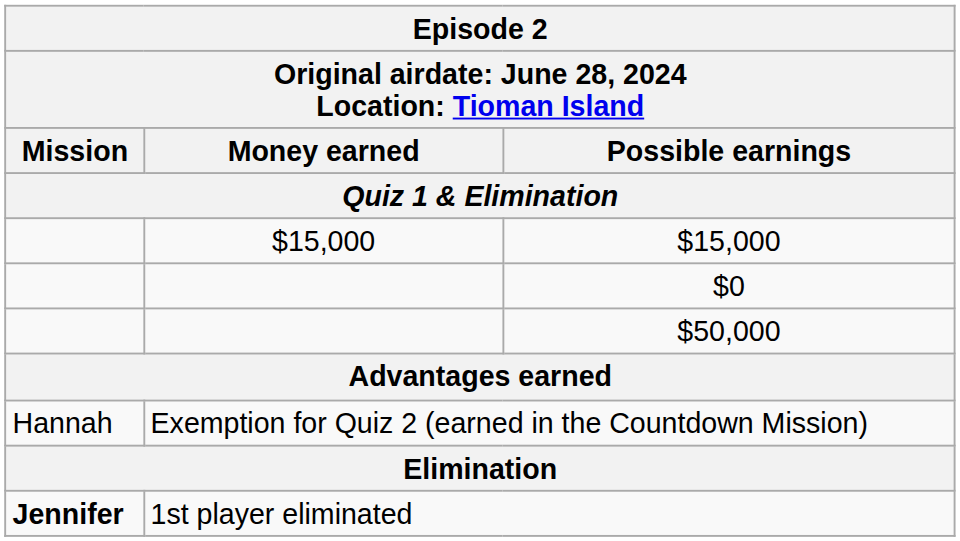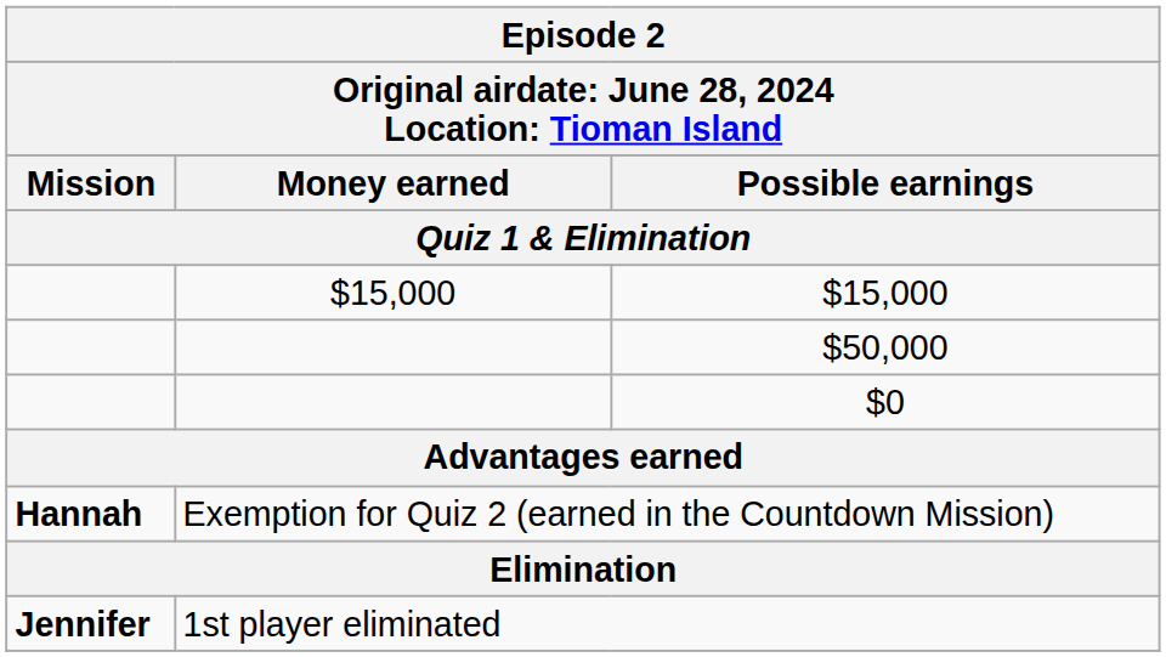rows swapped: $0 <-> $50,000
Exemption for Quiz 2 (earned in the Countdown Mission) | Mission: normal -> bold
